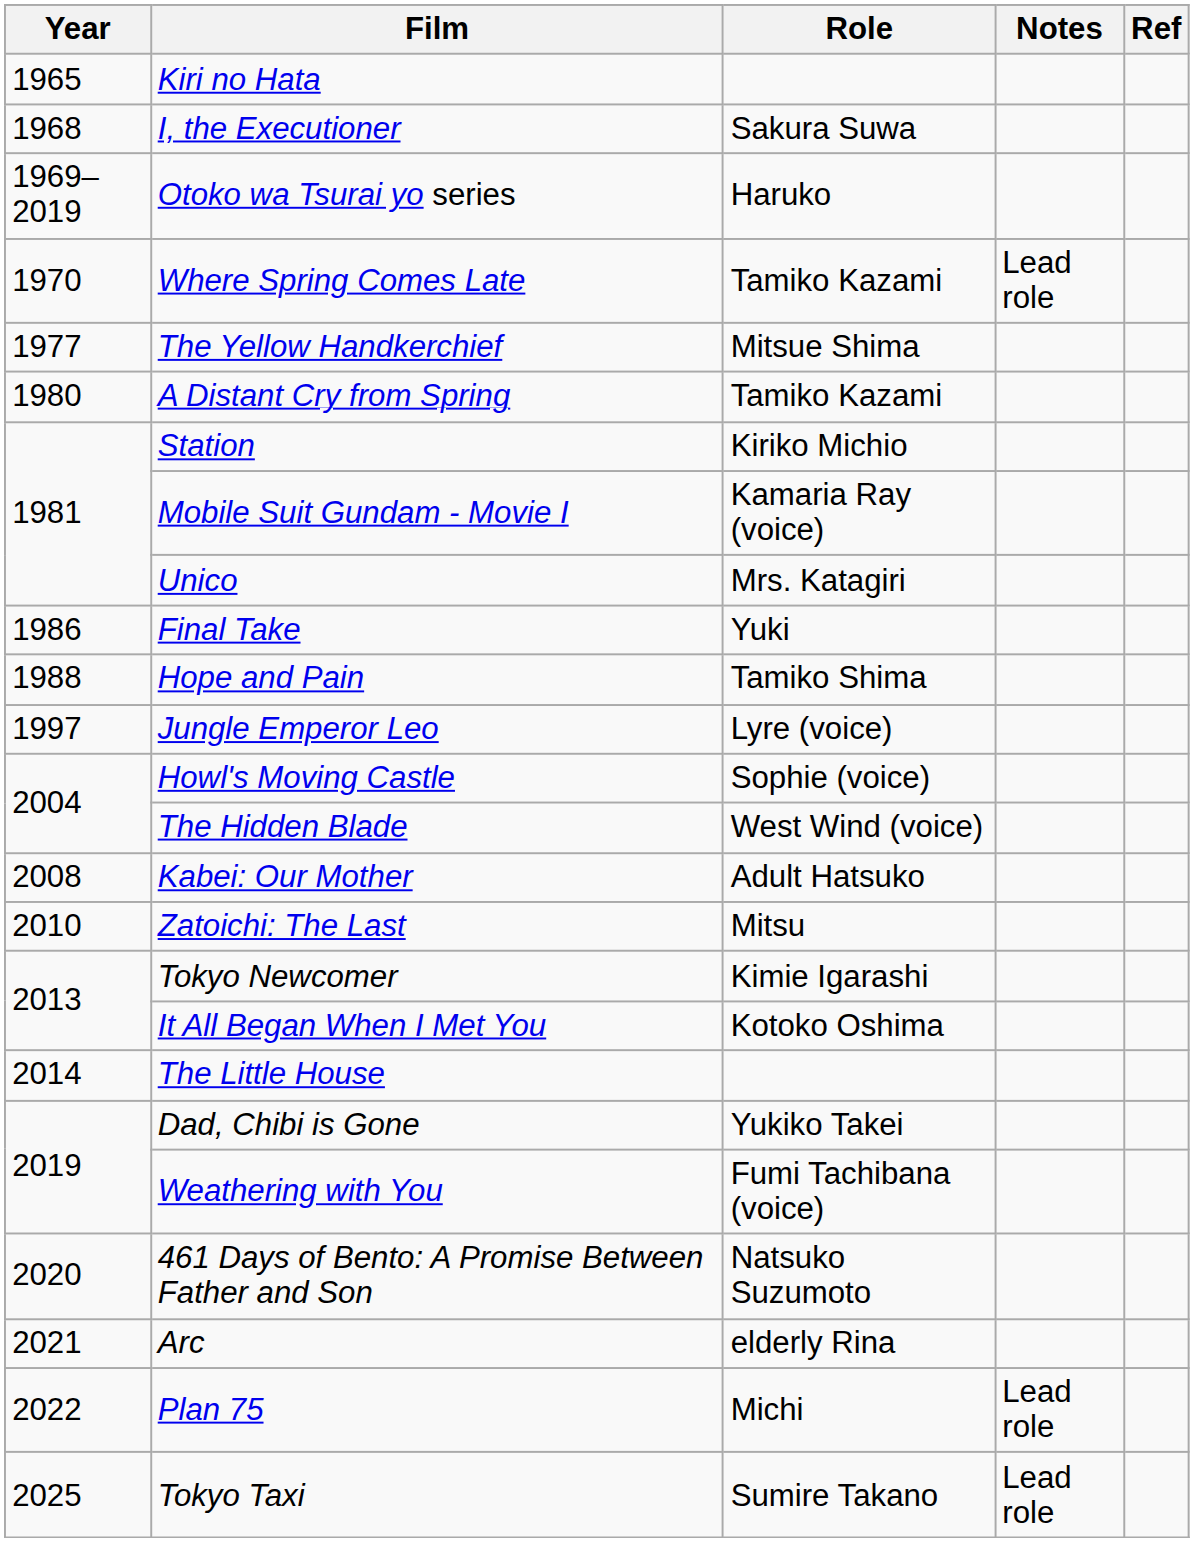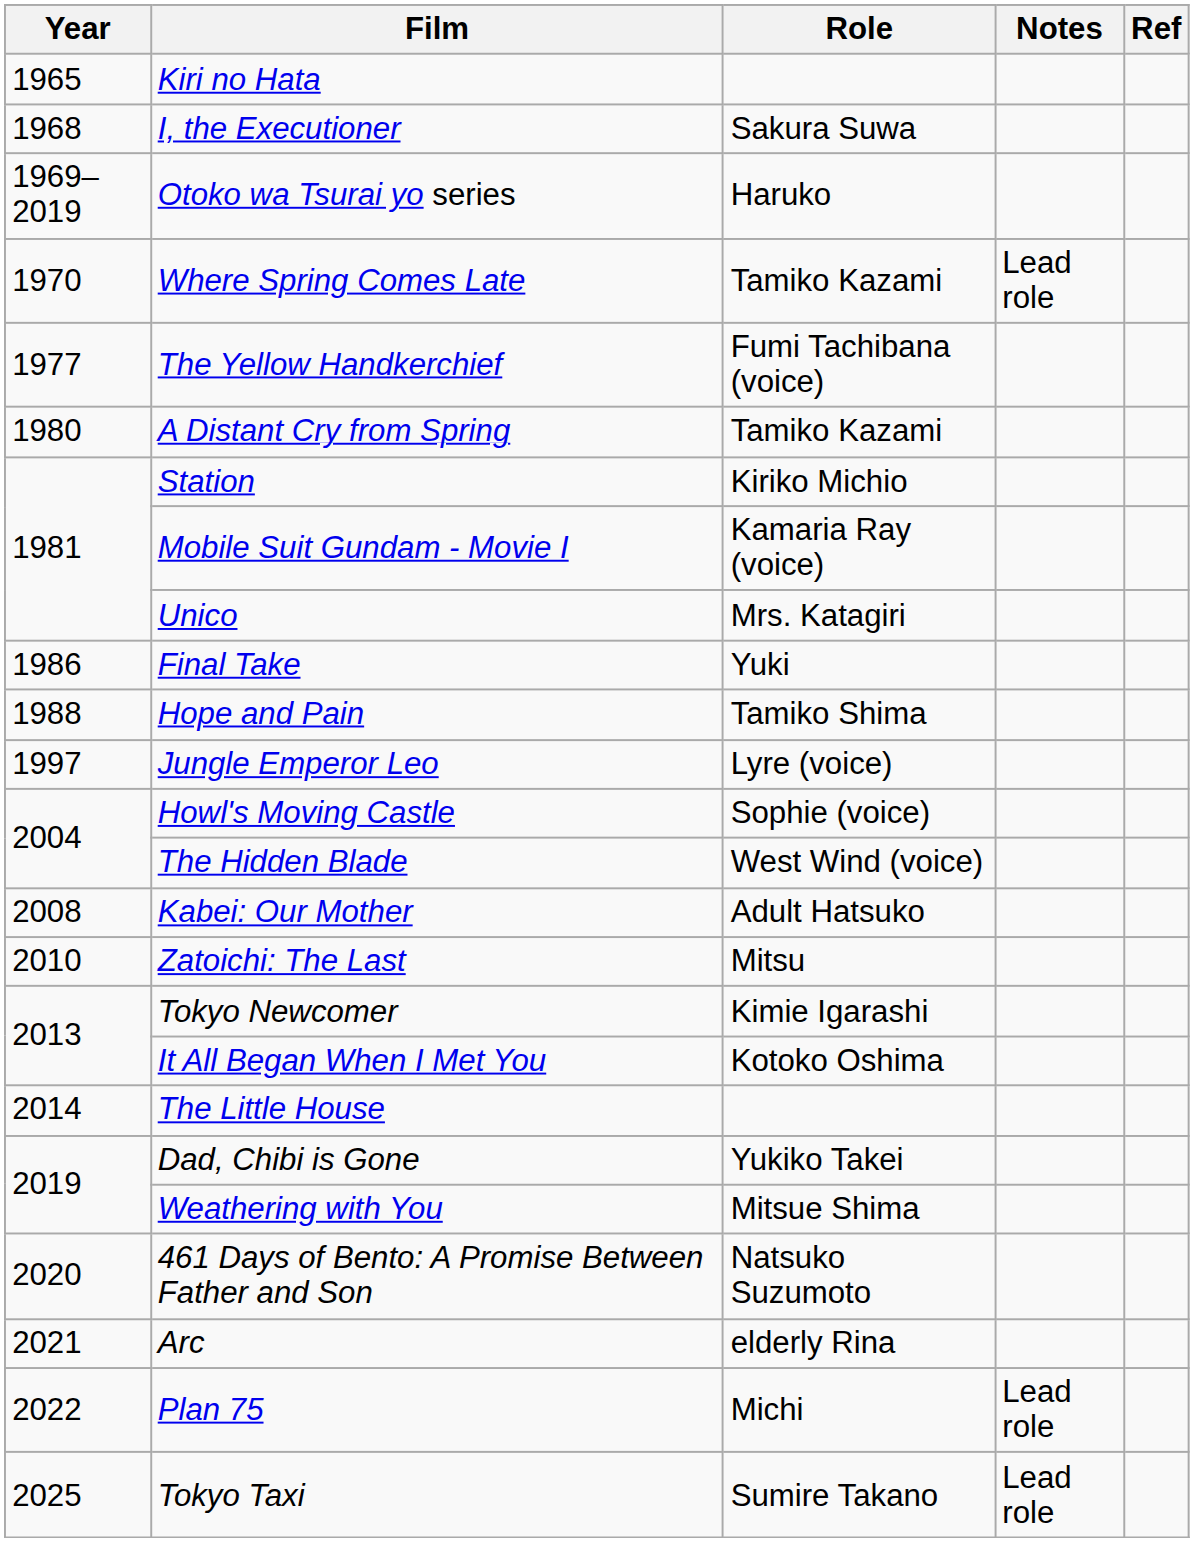The Yellow Handkerchief | Role: Mitsue Shima -> Fumi Tachibana (voice)
Weathering with You | Role: Fumi Tachibana (voice) -> Mitsue Shima
